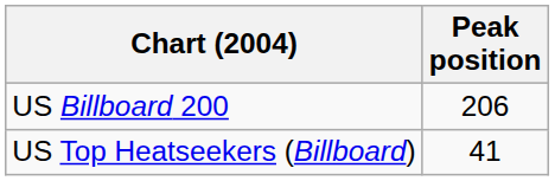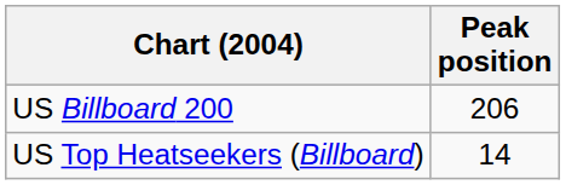US Top Heatseekers (Billboard) | Peak position: 41 -> 14
